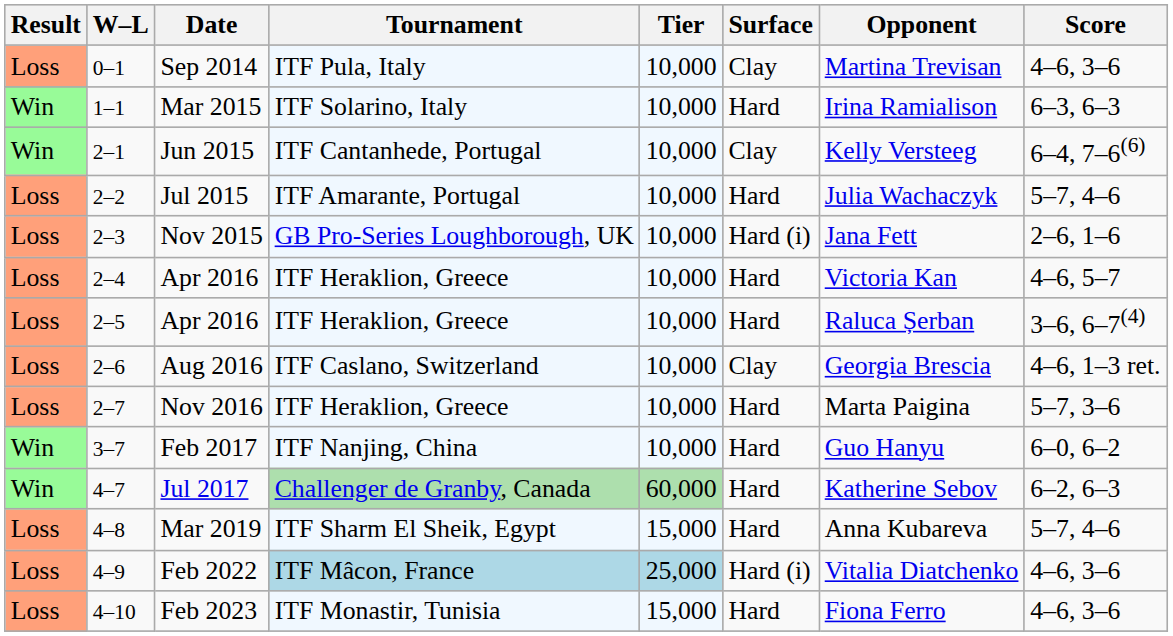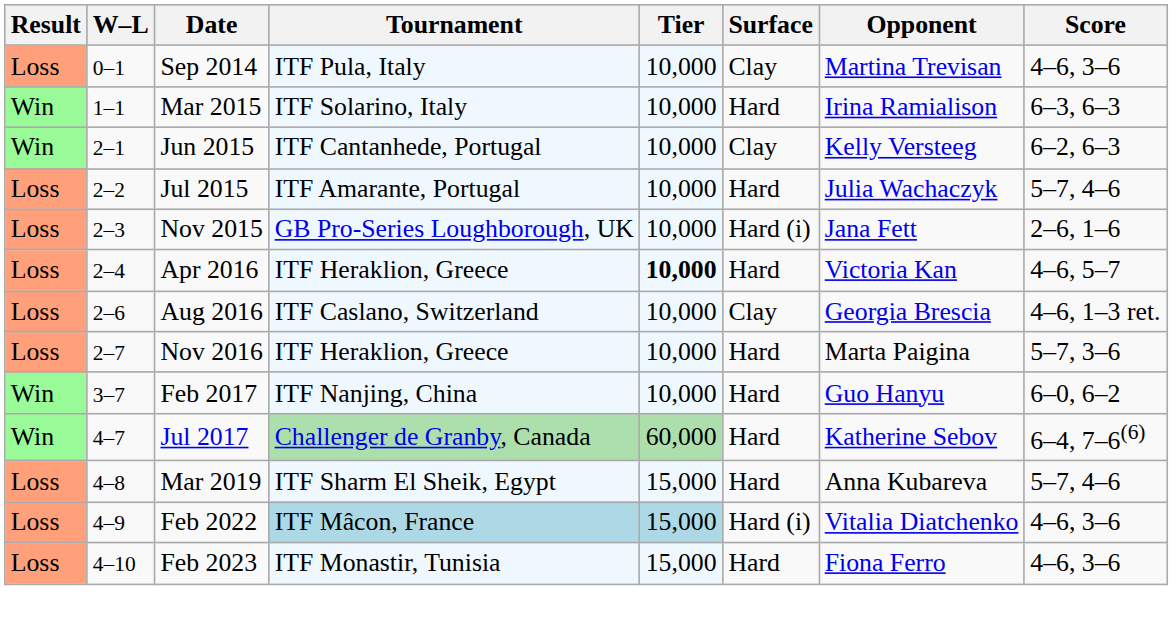Jun 2015 | Score: 6–4, 7–6(6) -> 6–2, 6–3
2–4 / Apr 2016 | Tier: normal -> bold
- row: Loss | 2–5 | Apr 2016 | ITF Heraklion, Greece | 10,000 | Hard | Raluca Șerban | 3–6, 6–7(4)
Jul 2017 | Score: 6–2, 6–3 -> 6–4, 7–6(6)
Feb 2022 | Tier: 25,000 -> 15,000
